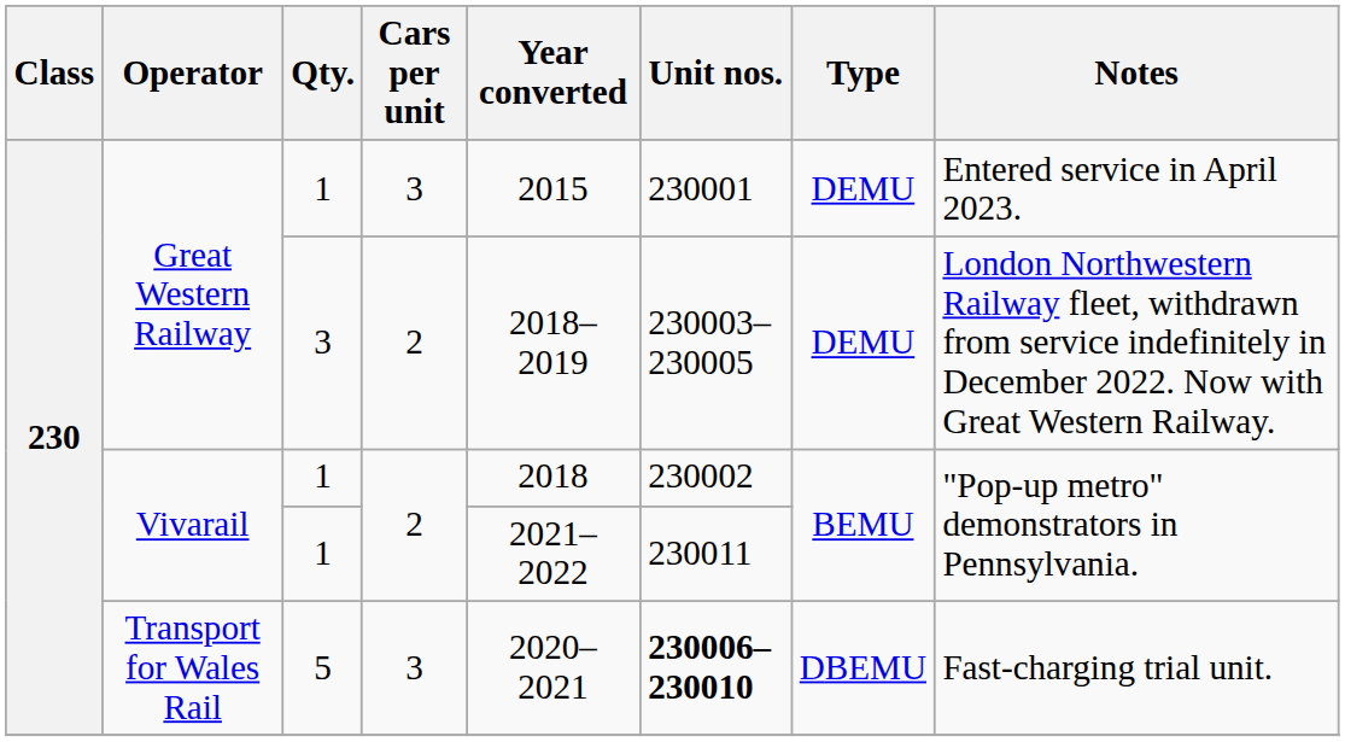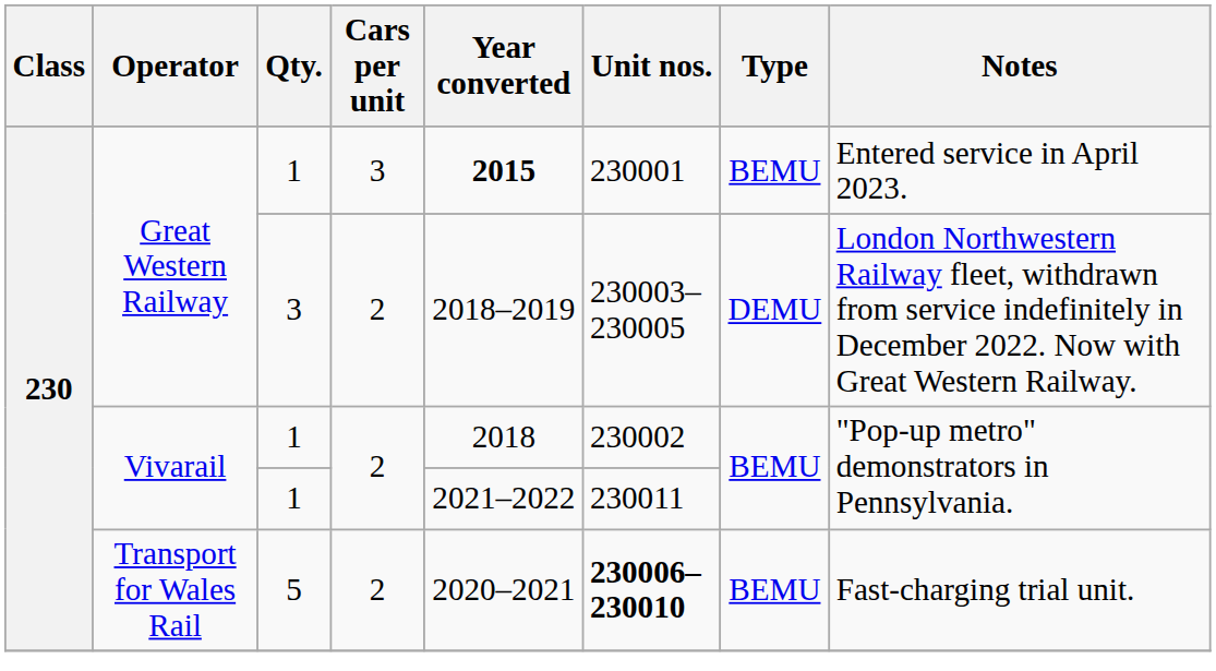Great Western Railway / 1 | Year converted: normal -> bold
Great Western Railway / 1 | Type: DEMU -> BEMU
Transport for Wales Rail | Cars per unit: 3 -> 2
Transport for Wales Rail | Type: DBEMU -> BEMU
